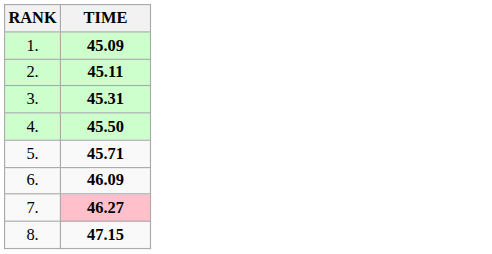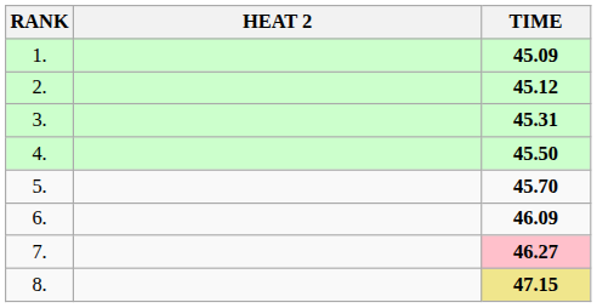+ column: HEAT 2
2. | TIME: 45.11 -> 45.12
5. | TIME: 45.71 -> 45.70
8. | TIME: no background -> khaki background
